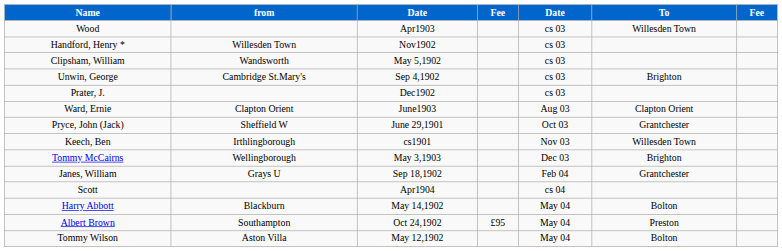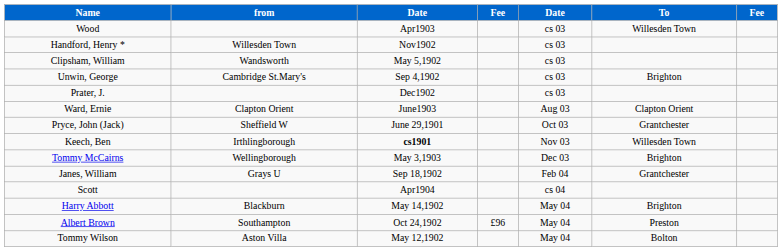Keech, Ben | column 3: normal -> bold
Harry Abbott | To: Bolton -> Brighton
Albert Brown | column 4: £95 -> £96
